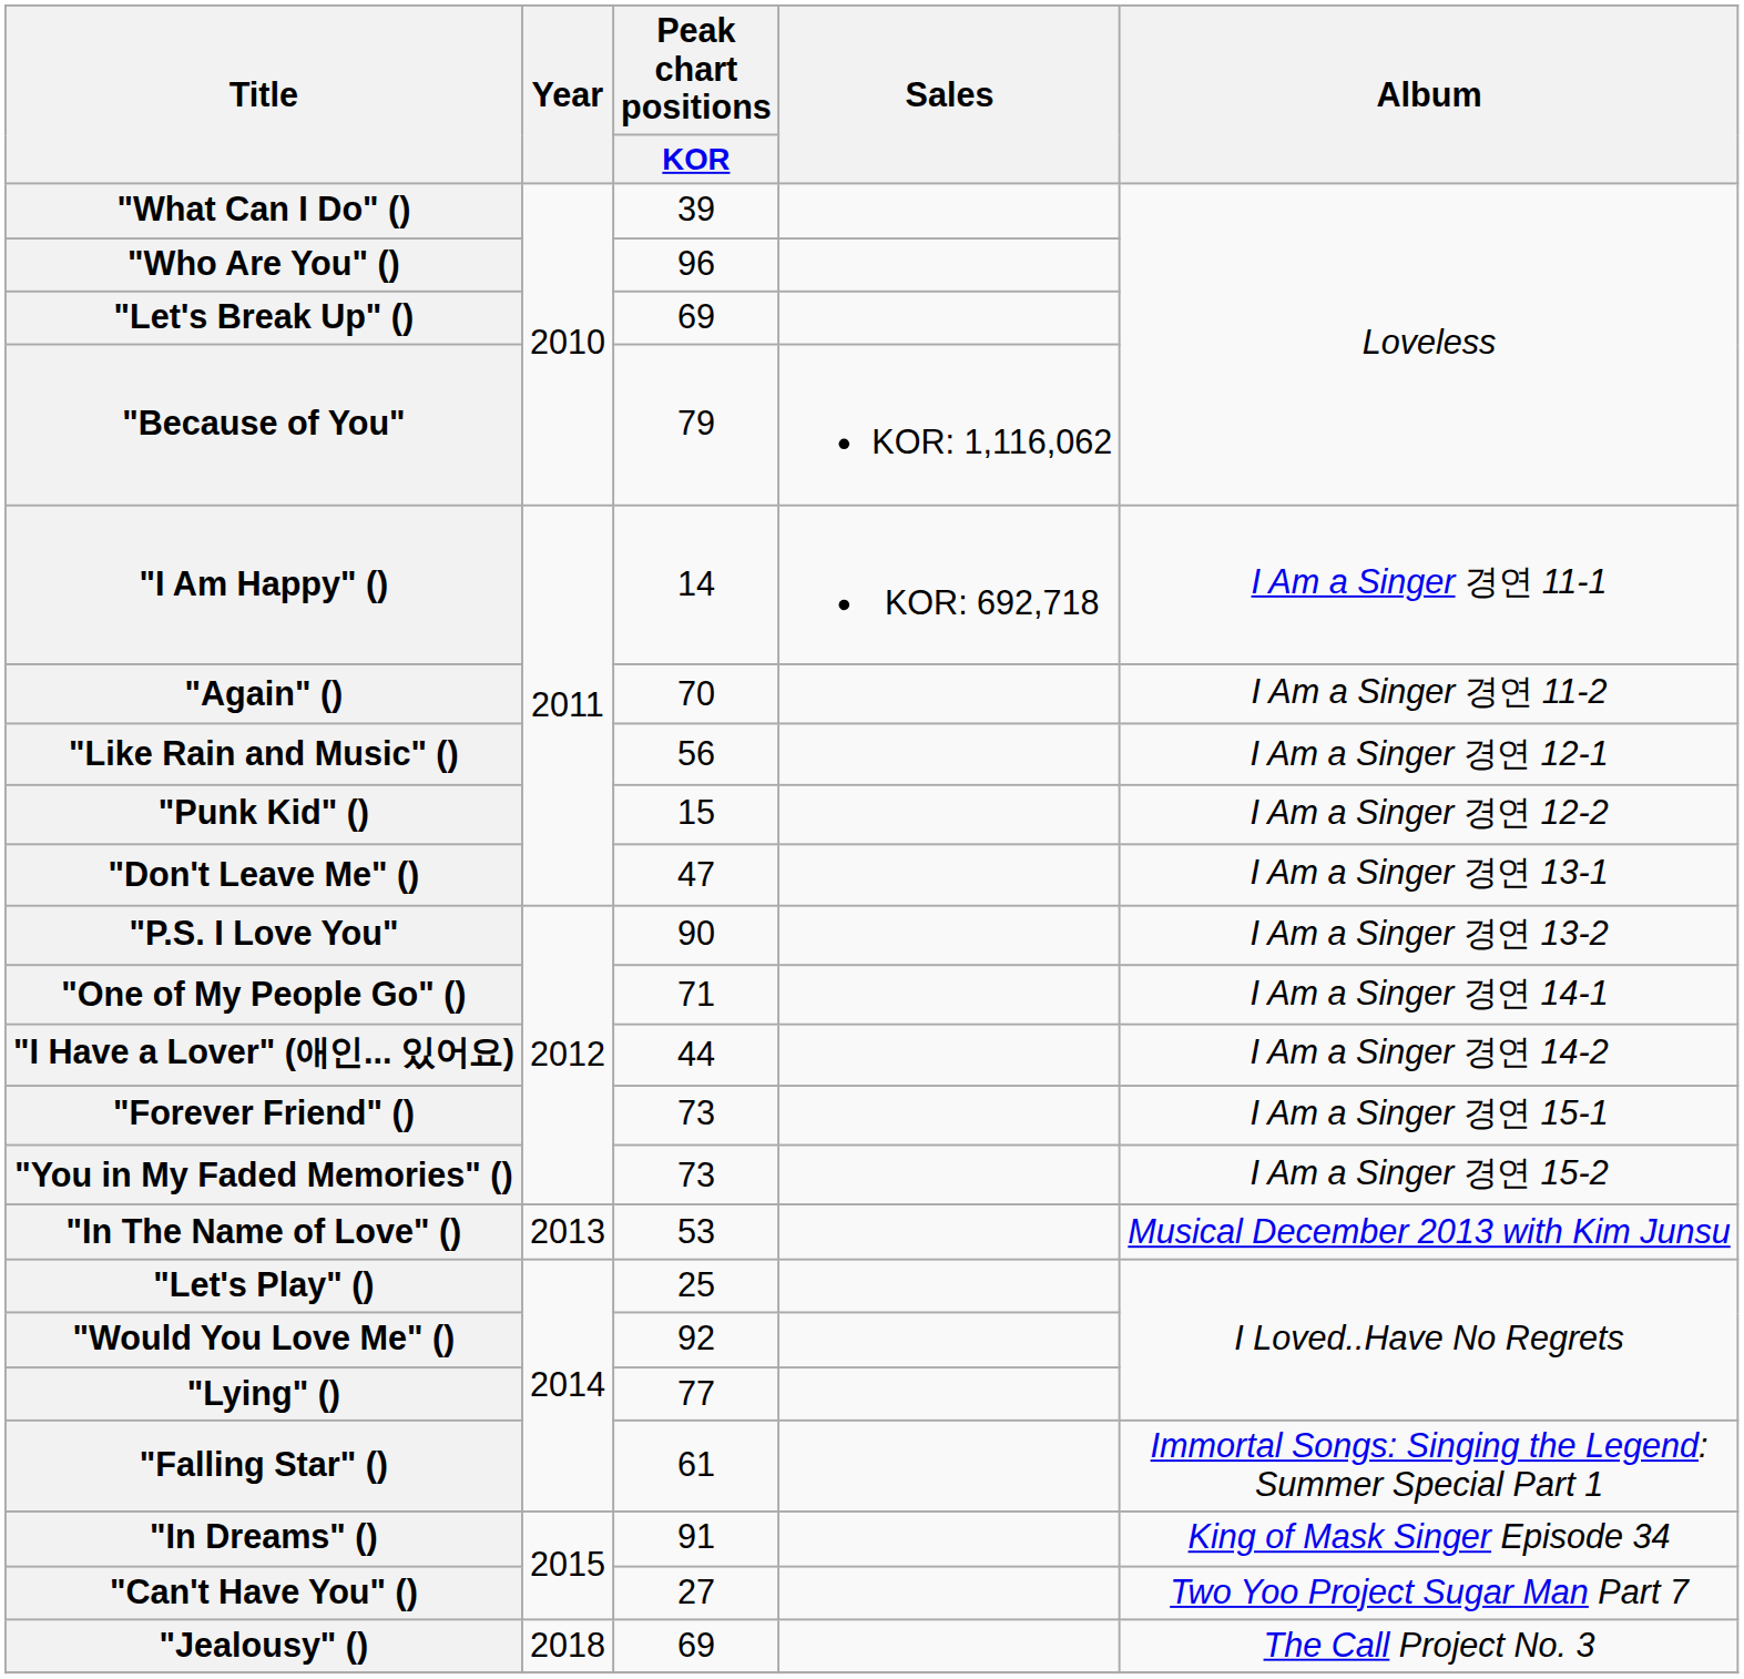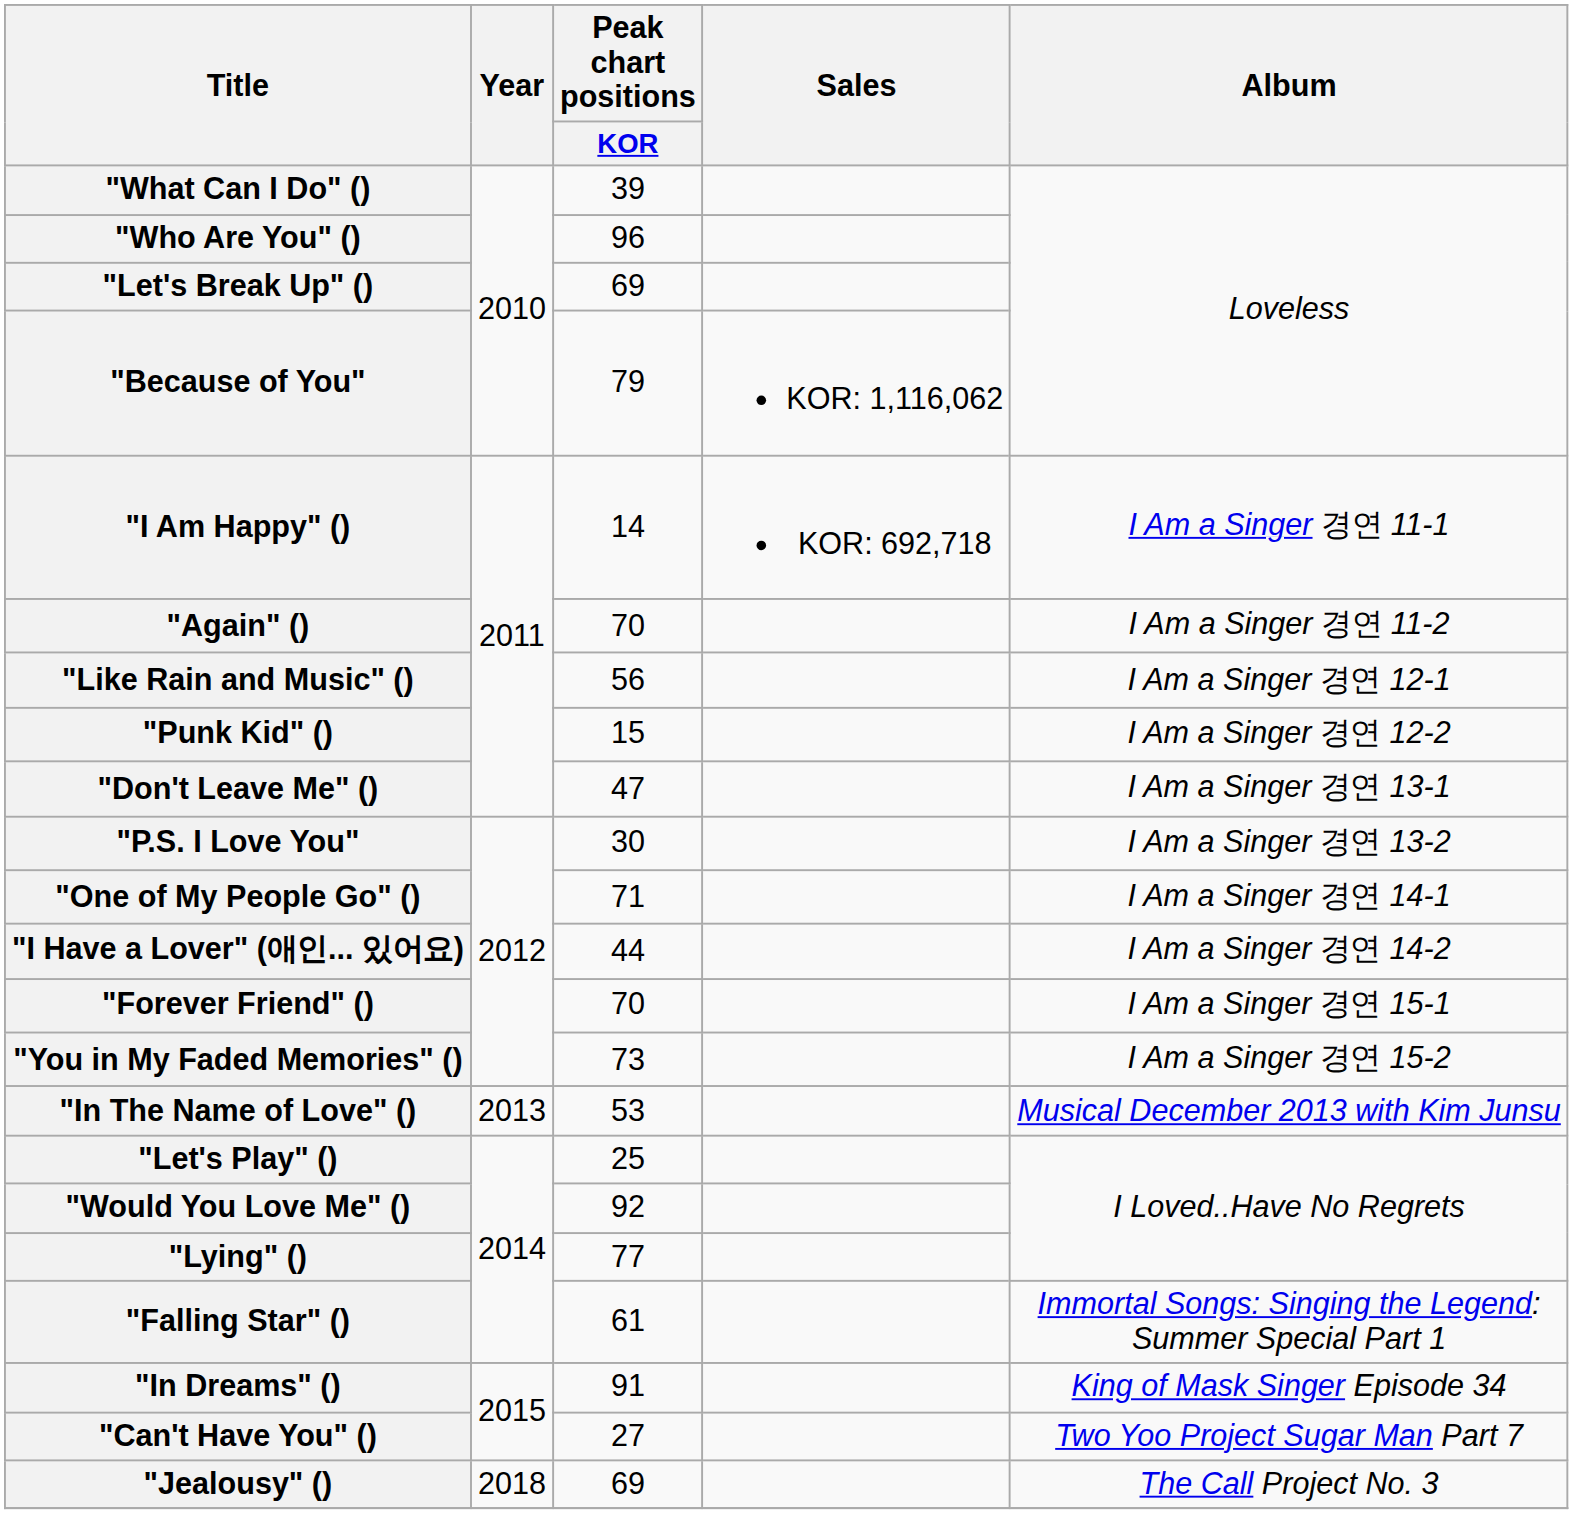"P.S. I Love You" | Peak chart positions / KOR: 90 -> 30
"Forever Friend" () | Peak chart positions / KOR: 73 -> 70
